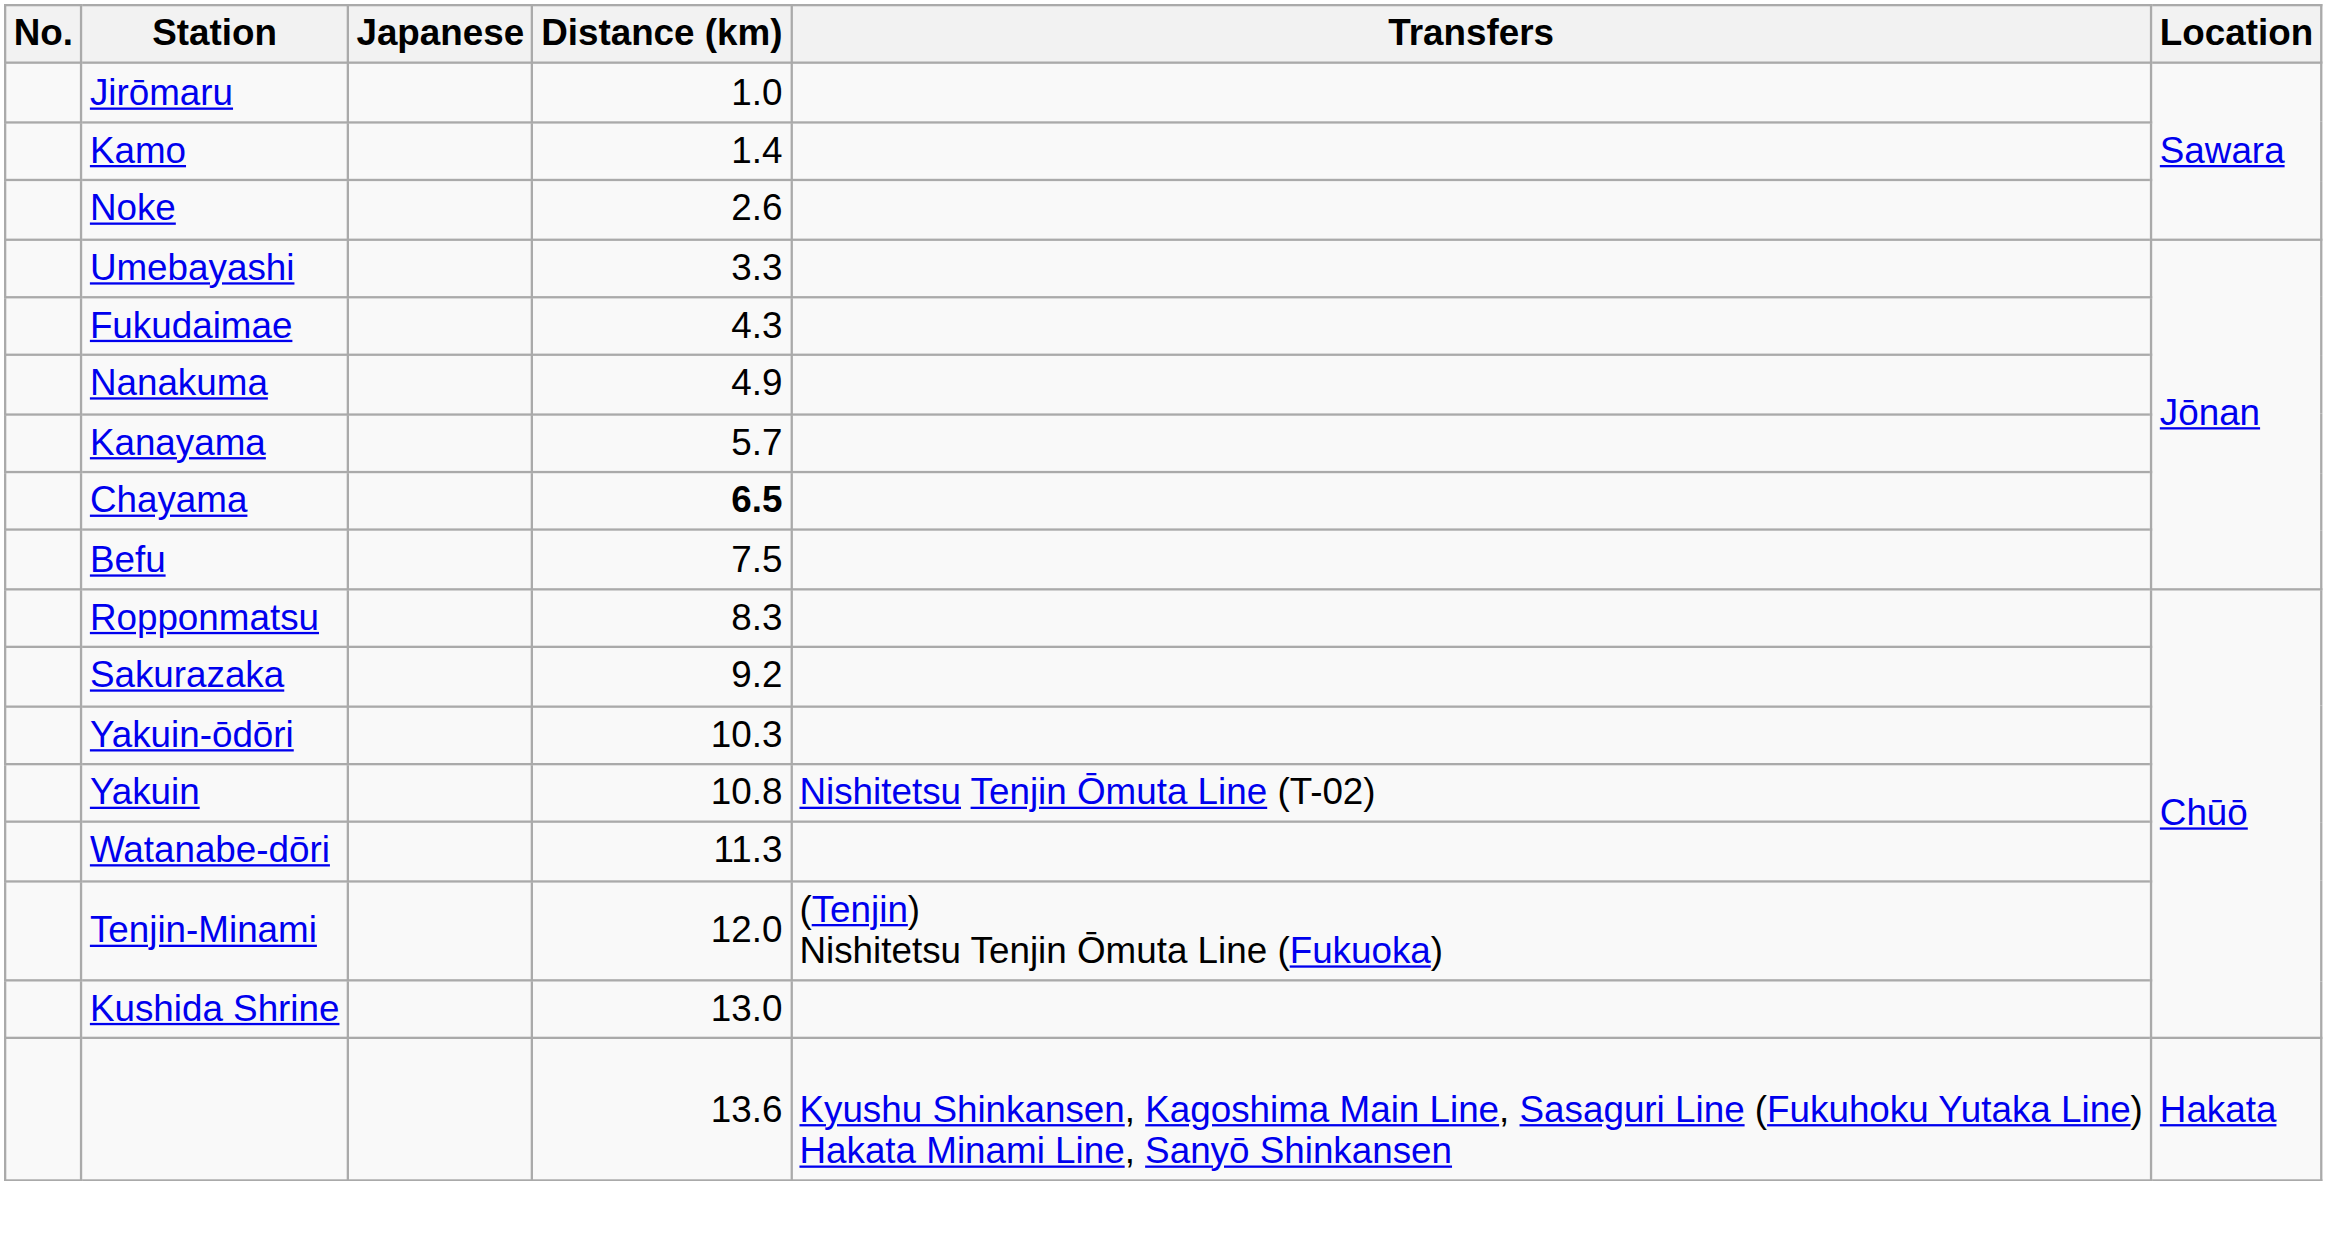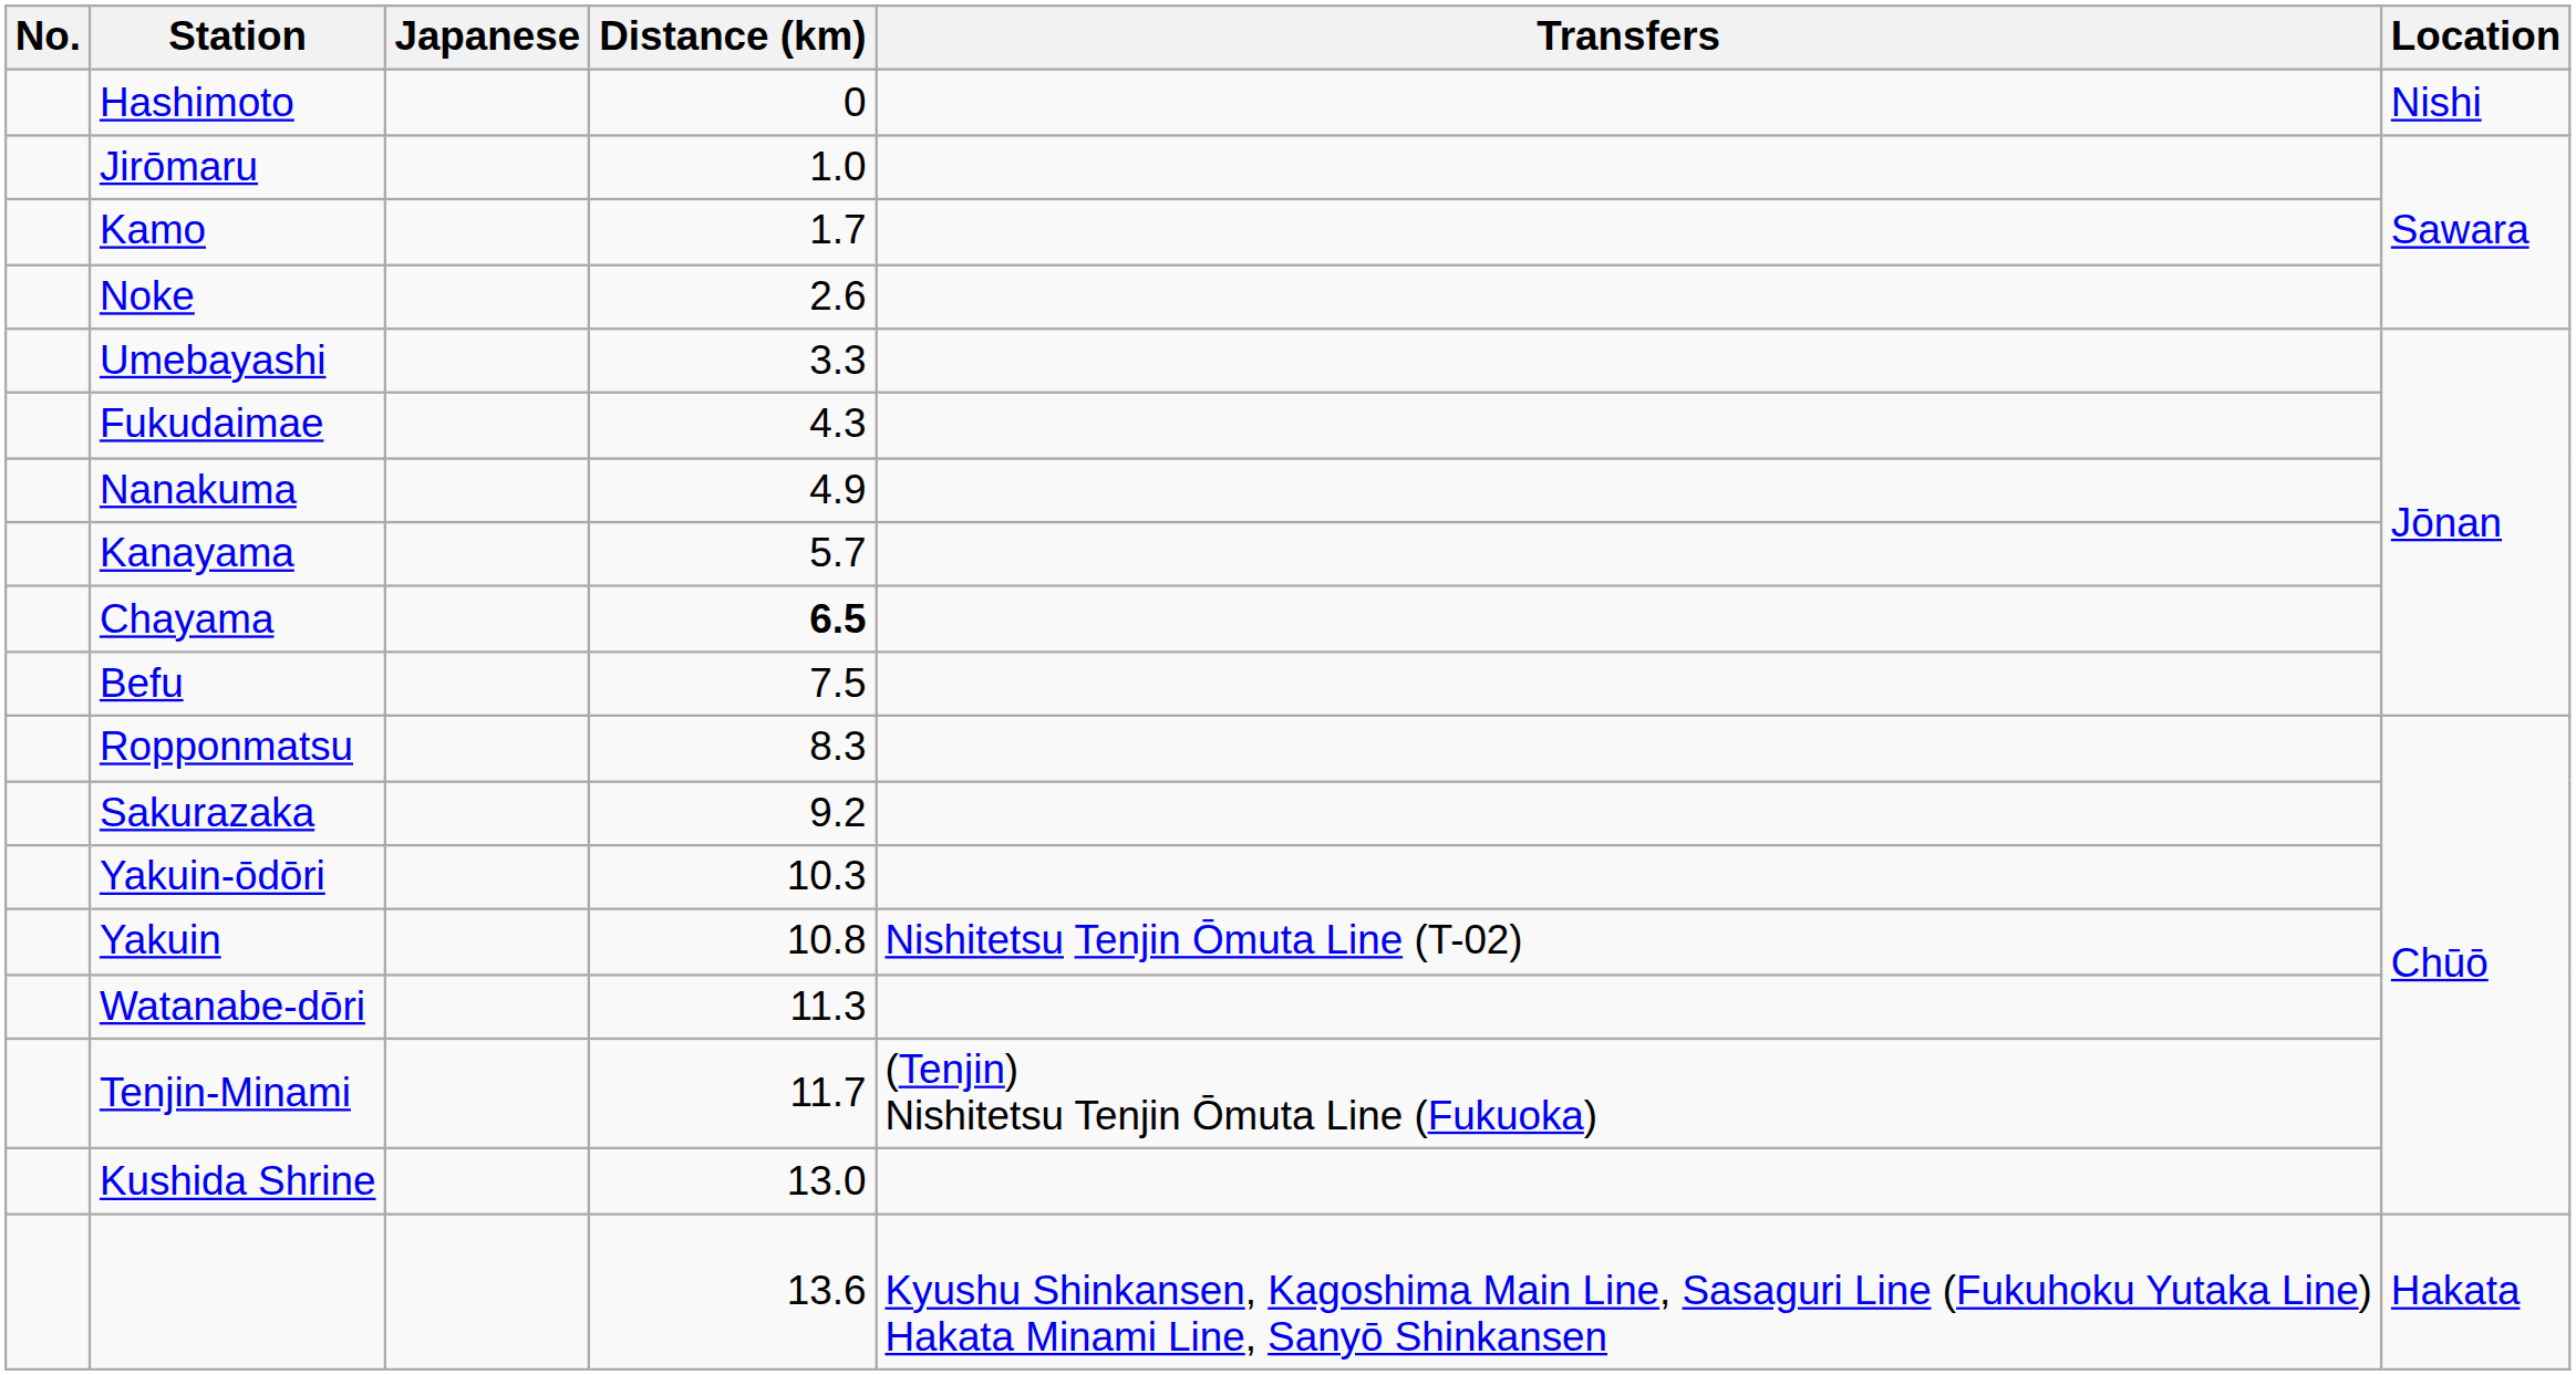+ row: Hashimoto | 0 | Nishi
Kamo | Distance (km): 1.4 -> 1.7
Tenjin-Minami | Distance (km): 12.0 -> 11.7
